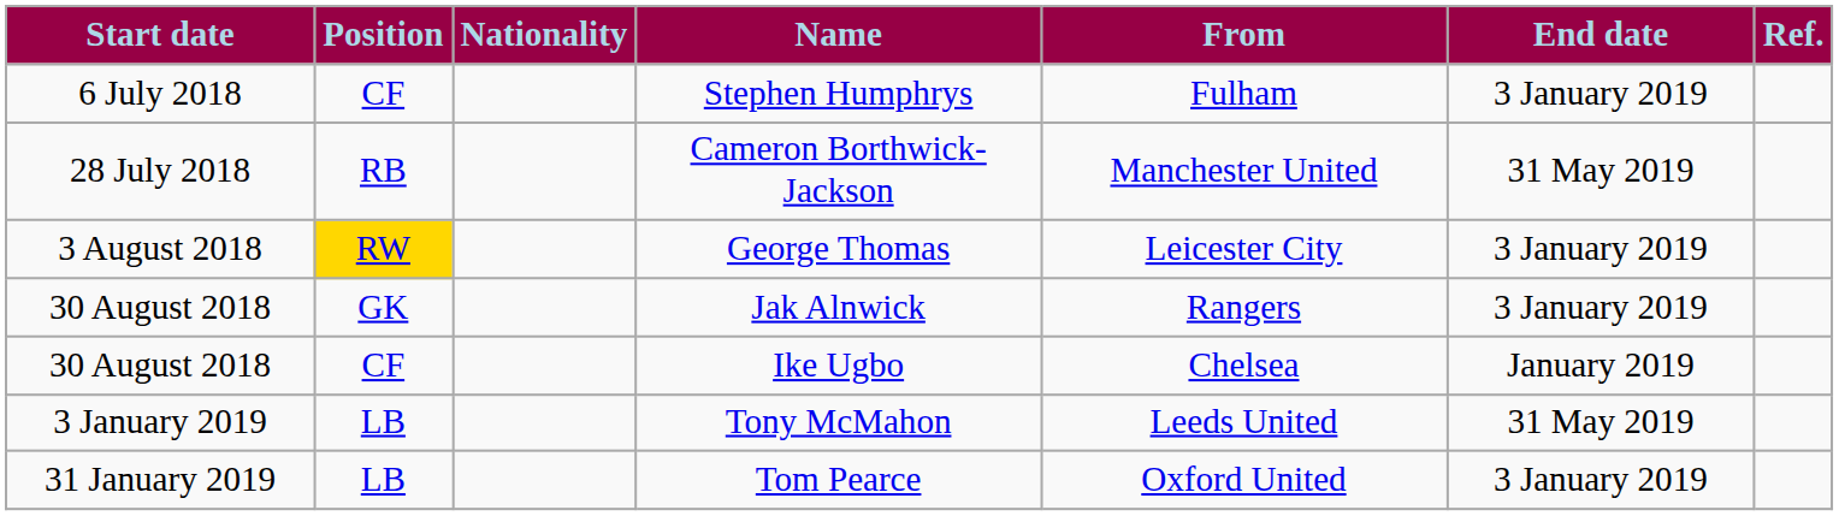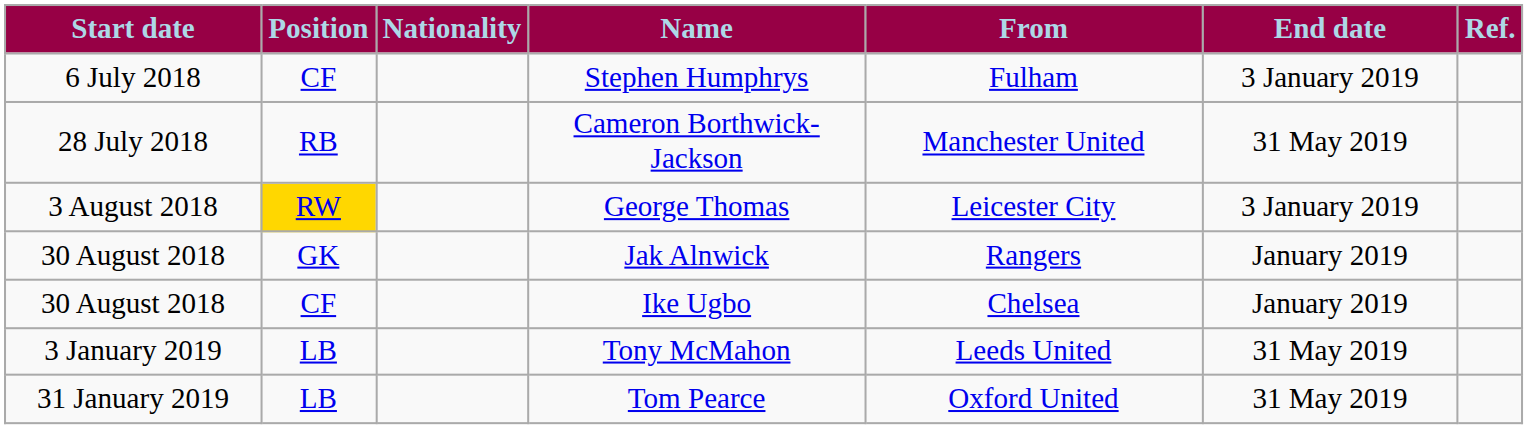Jak Alnwick | End date: 3 January 2019 -> January 2019
Tom Pearce | End date: 3 January 2019 -> 31 May 2019
